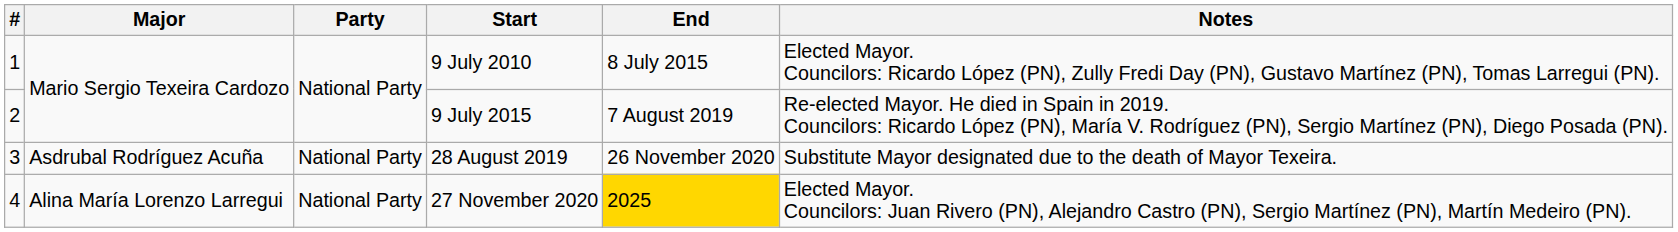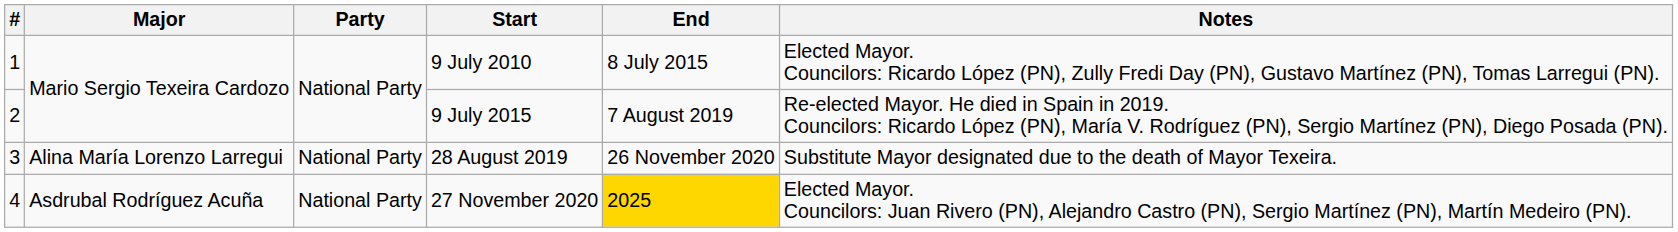28 August 2019 | Major: Asdrubal Rodríguez Acuña -> Alina María Lorenzo Larregui
27 November 2020 | Major: Alina María Lorenzo Larregui -> Asdrubal Rodríguez Acuña
